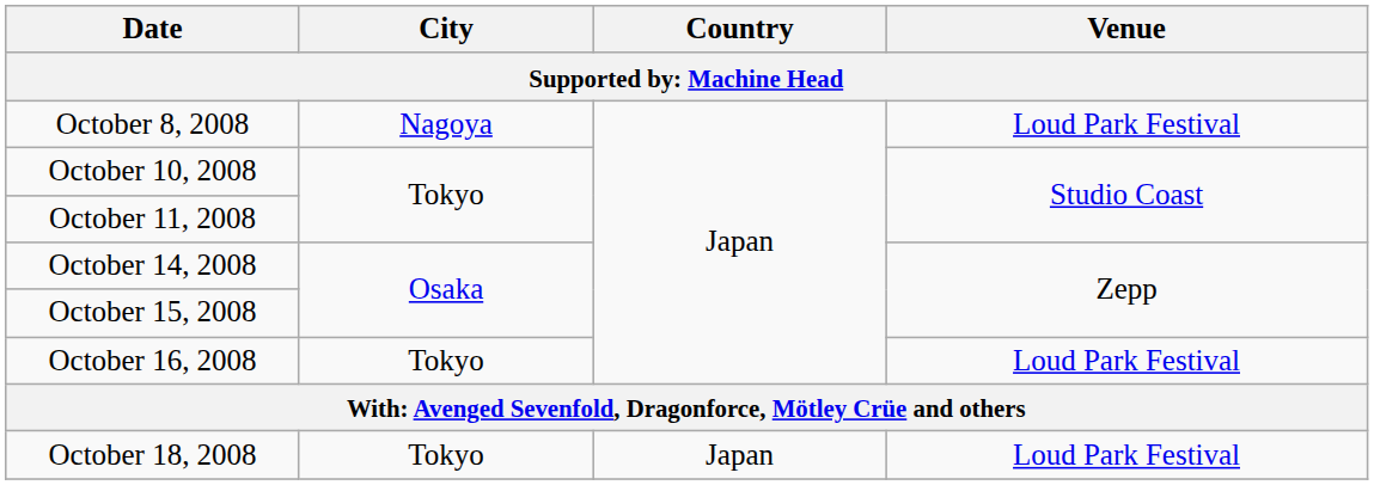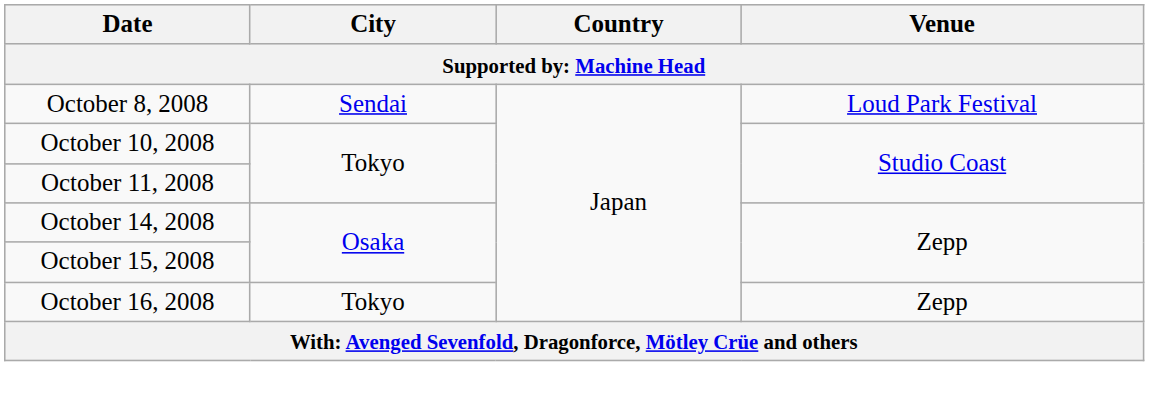October 8, 2008 | City: Nagoya -> Sendai
October 16, 2008 | Venue: Loud Park Festival -> Zepp
- row: October 18, 2008 | Tokyo | Japan | Loud Park Festival
